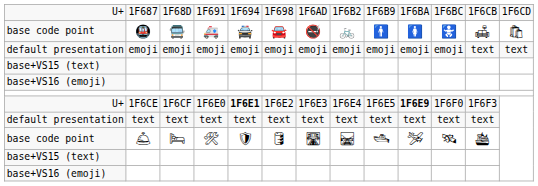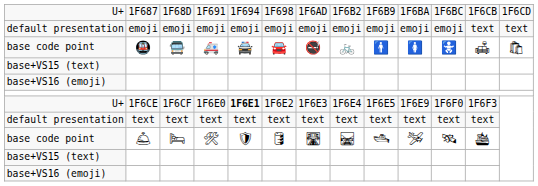rows swapped: default presentation / emoji <-> base code point / 🚇
U+ / 1F6CE | column 10: bold -> normal
